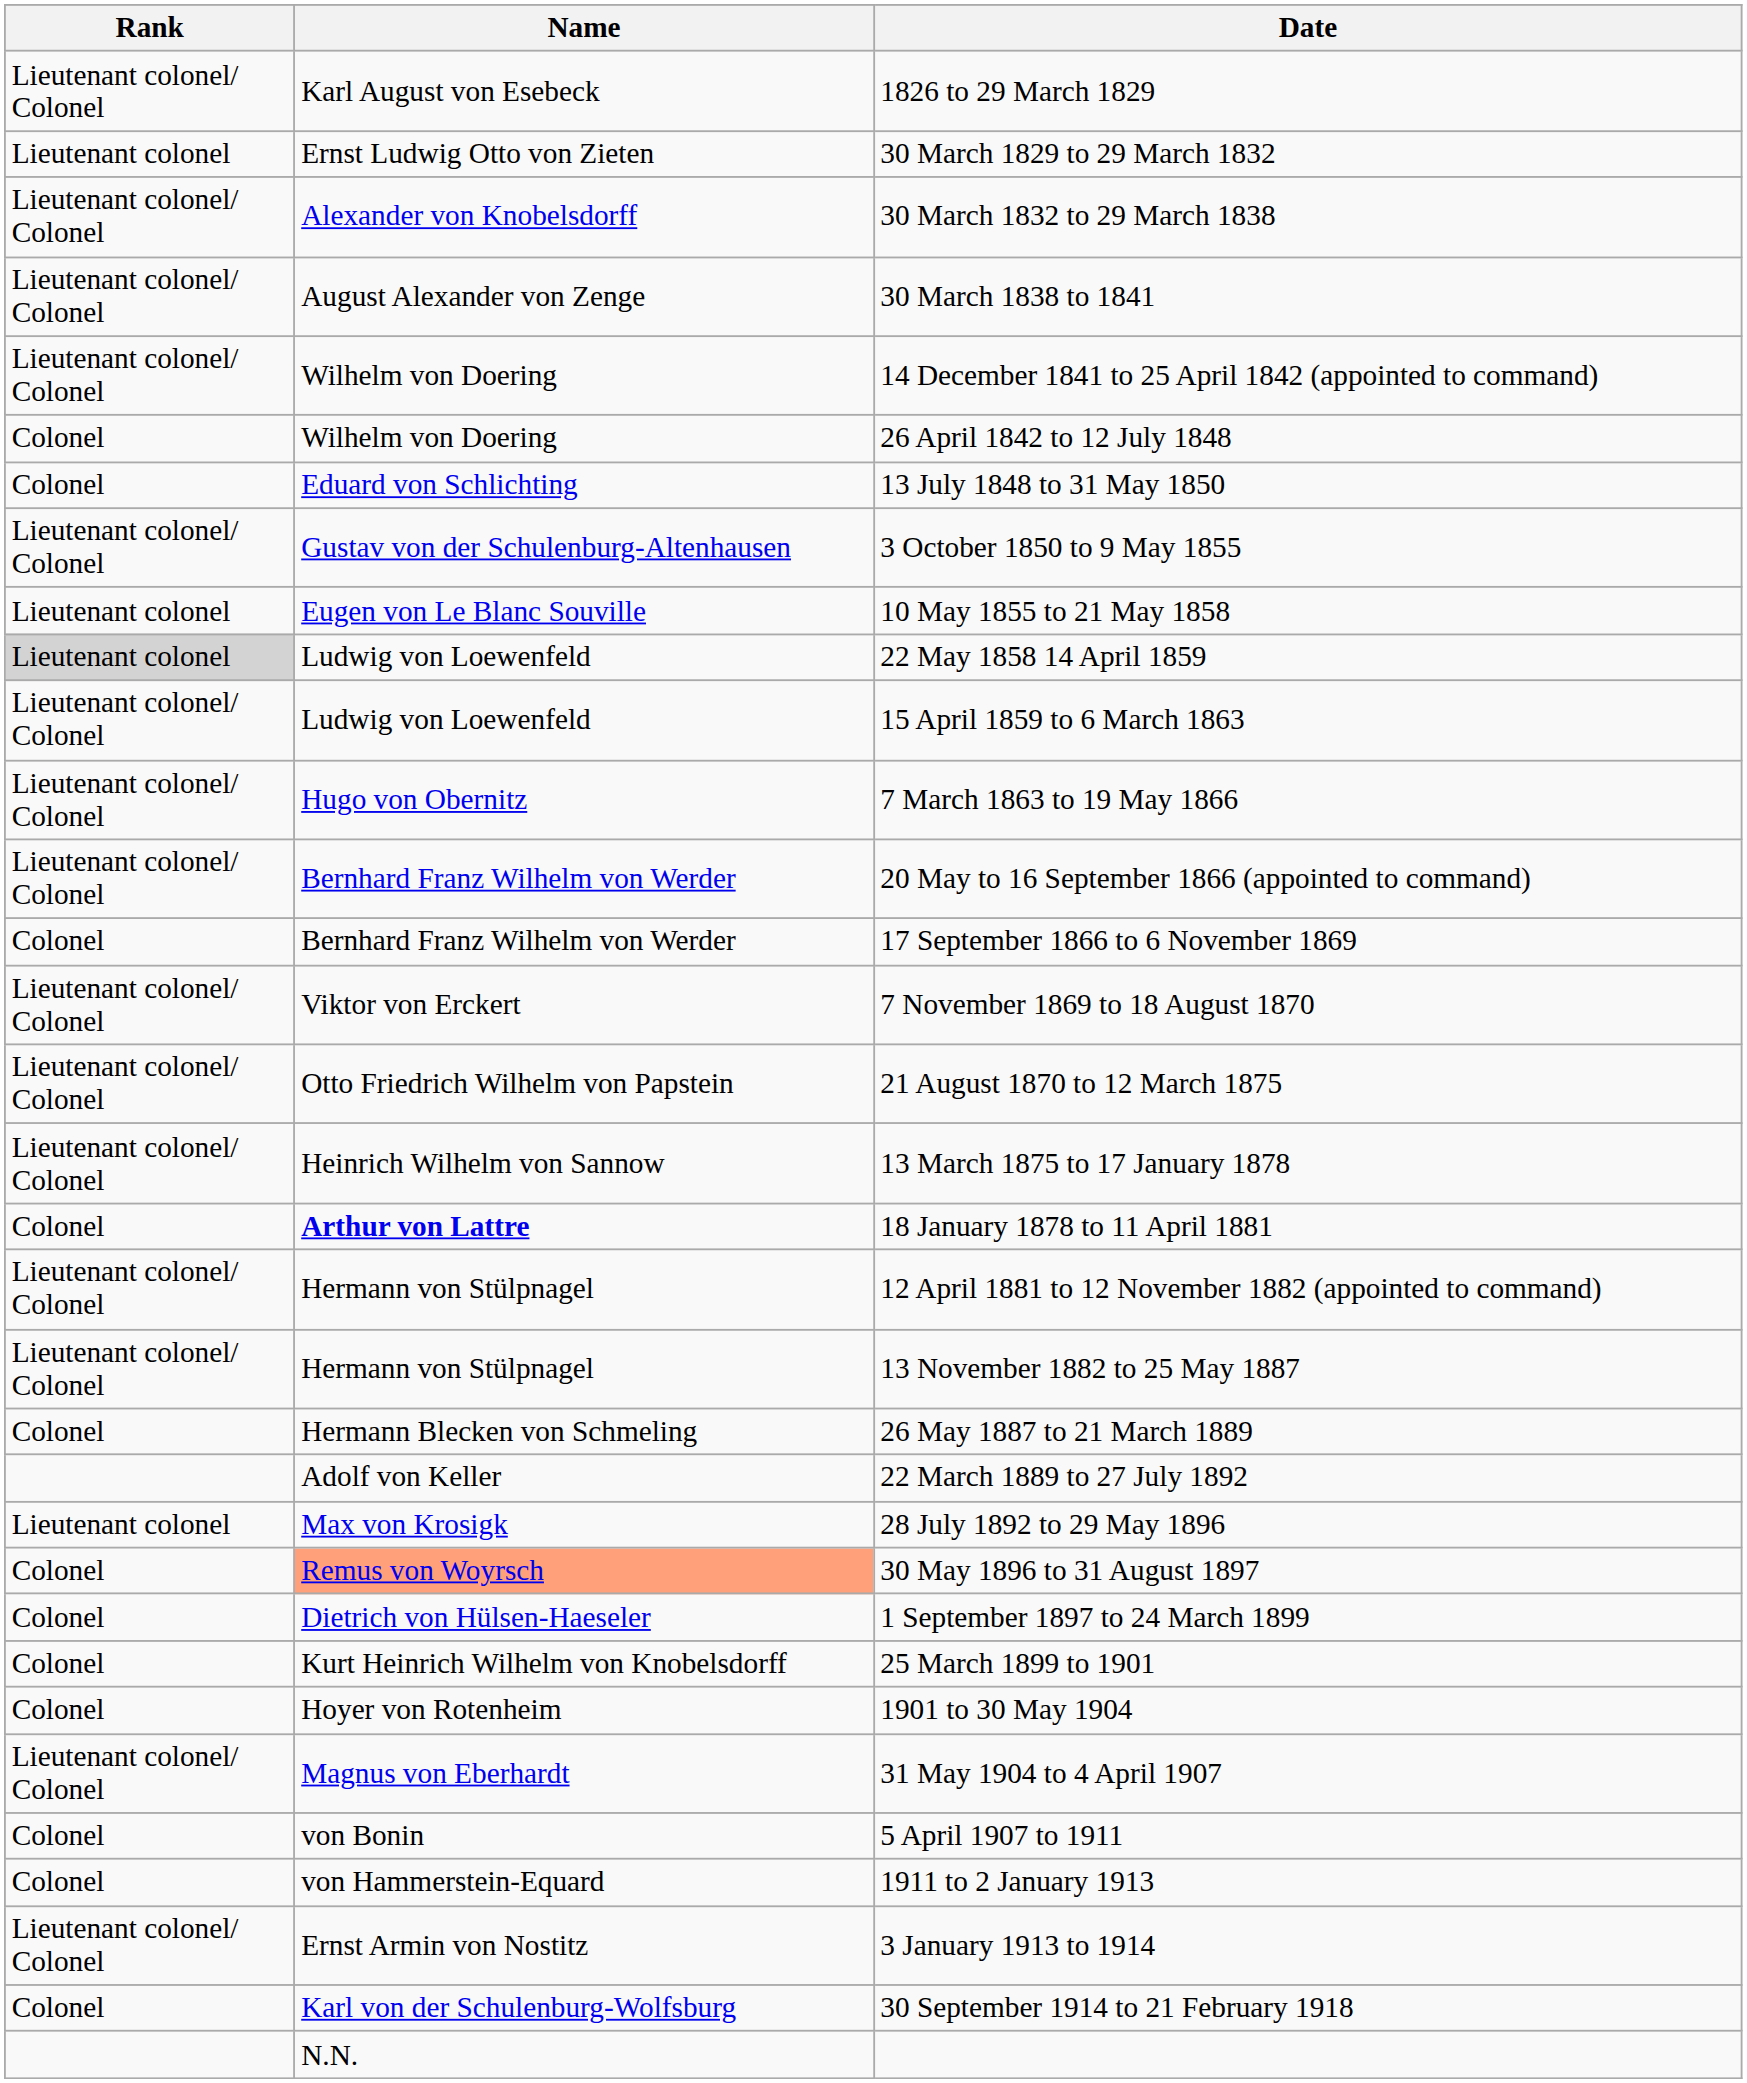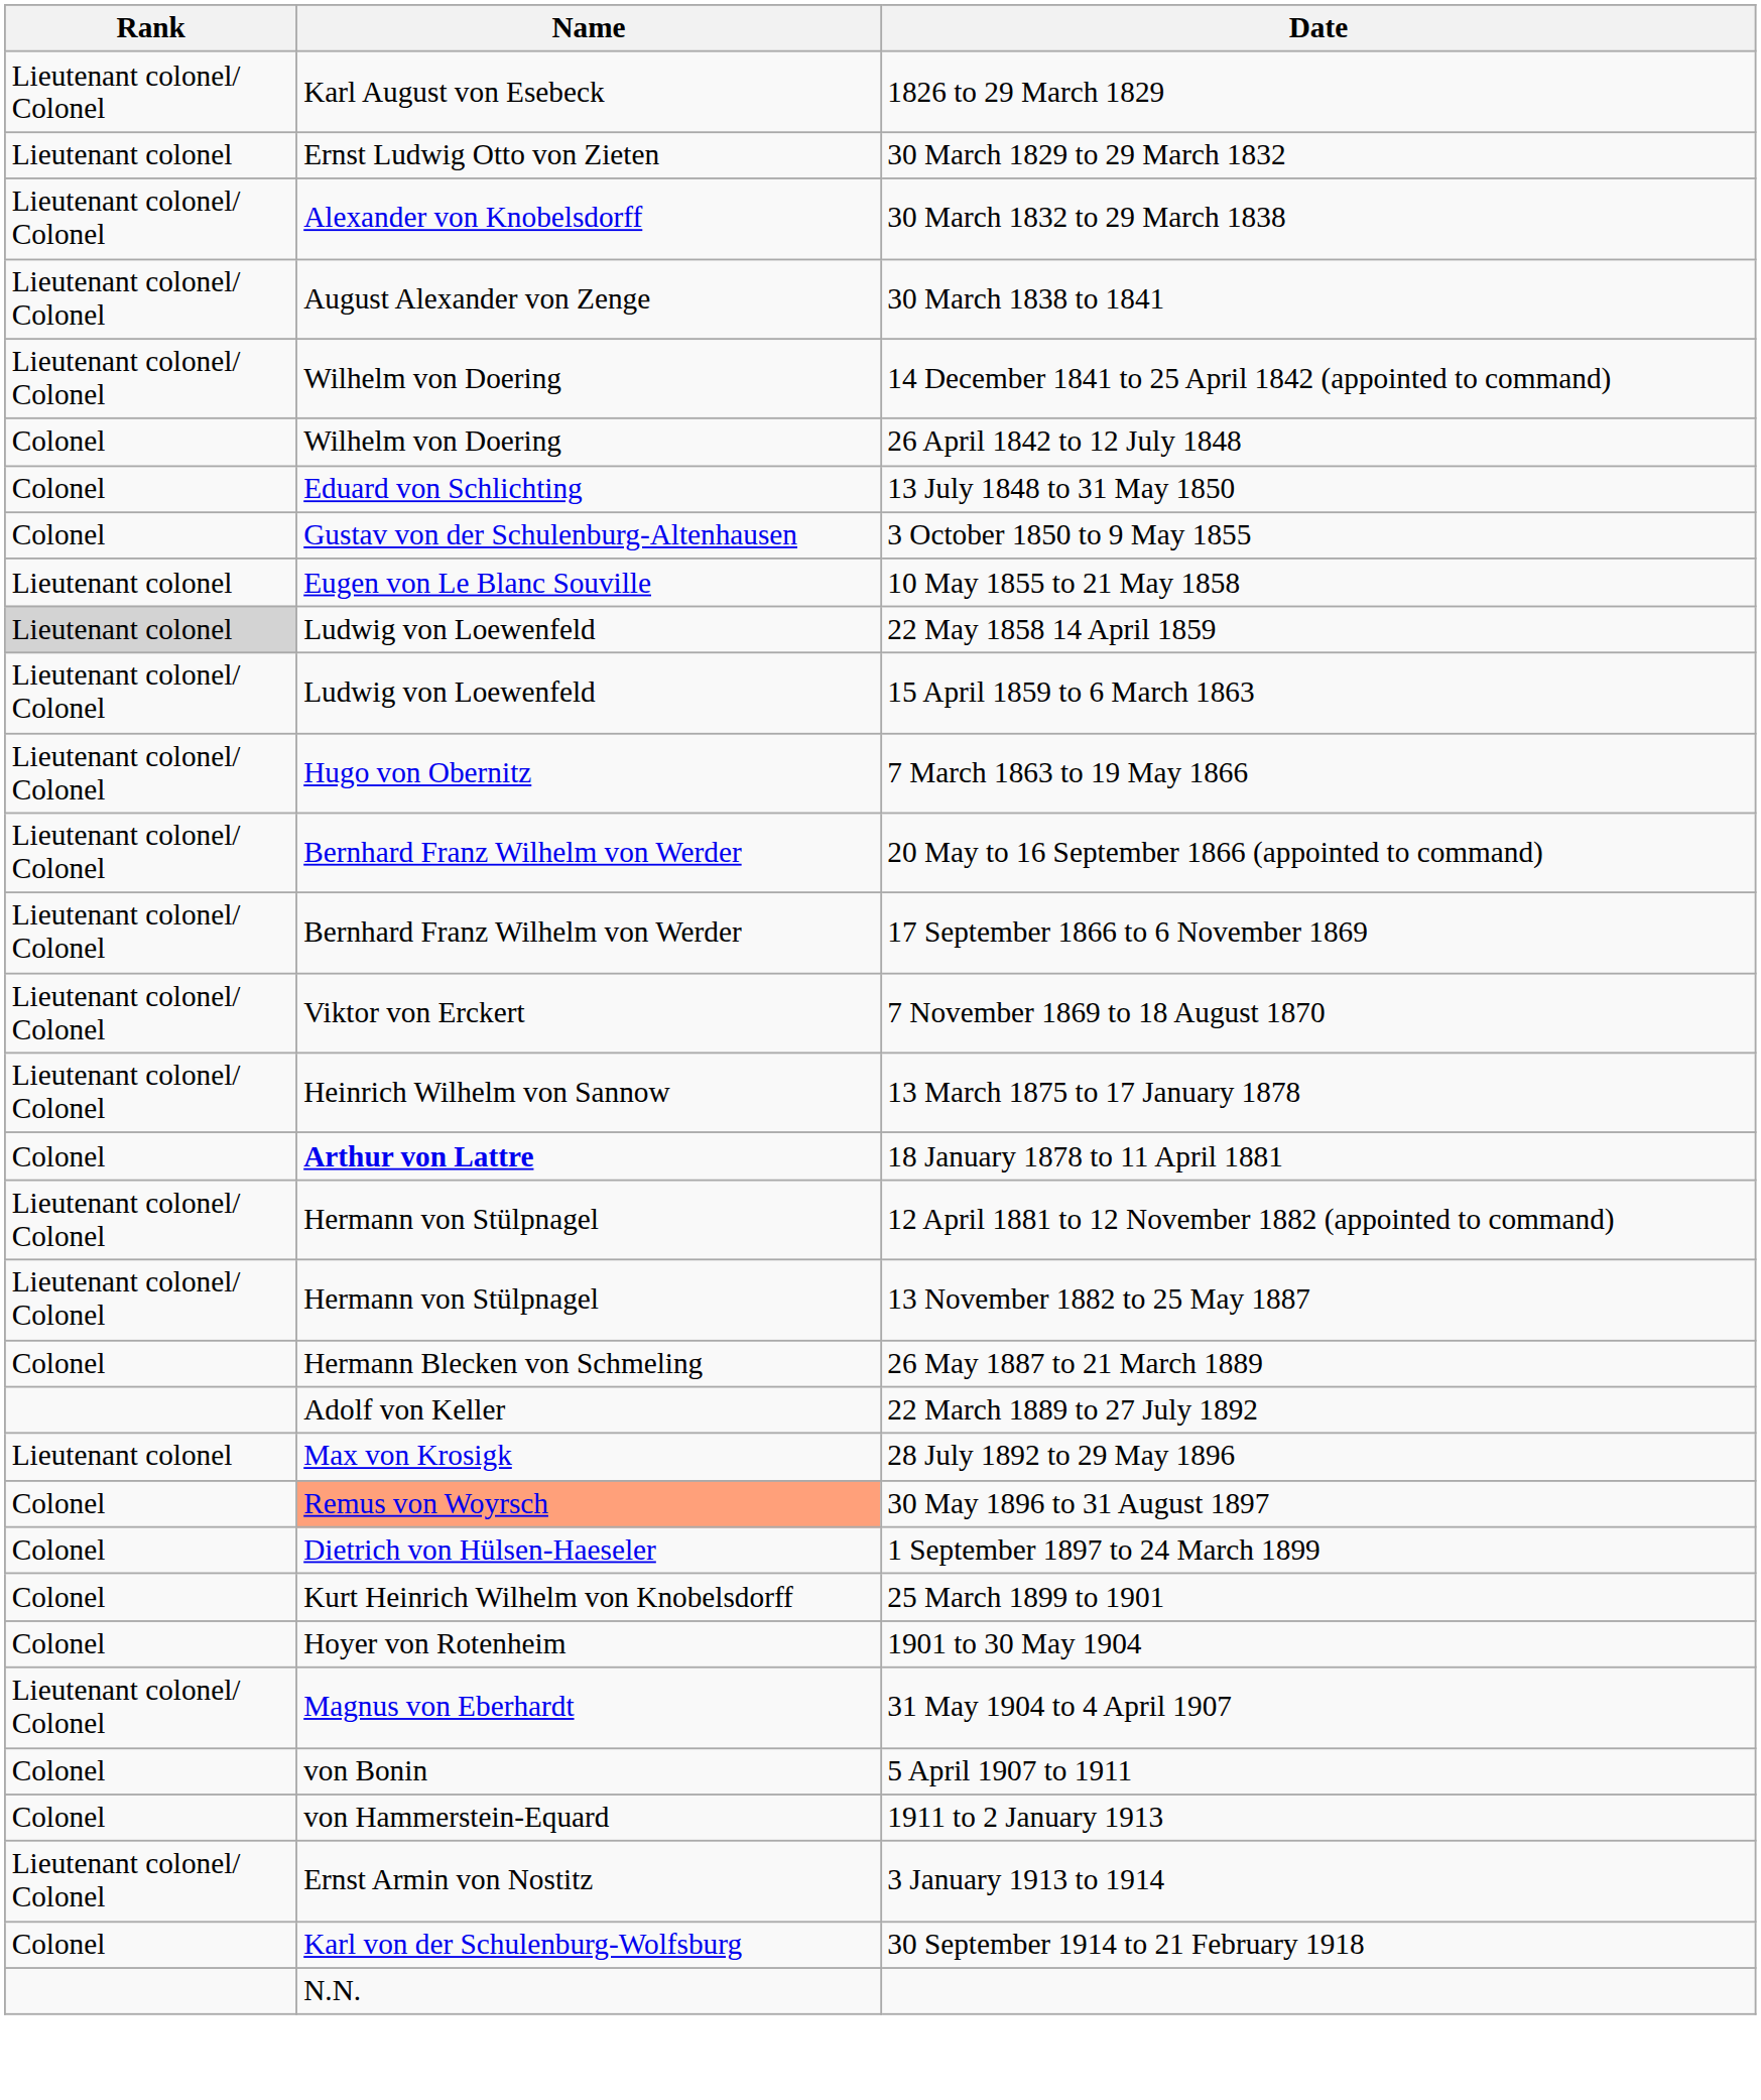3 October 1850 to 9 May 1855 | Rank: Lieutenant colonel/ Colonel -> Colonel
17 September 1866 to 6 November 1869 | Rank: Colonel -> Lieutenant colonel/ Colonel
- row: Lieutenant colonel/ Colonel | Otto Friedrich Wilhelm von Papstein | 21 August 1870 to 12 March 1875
